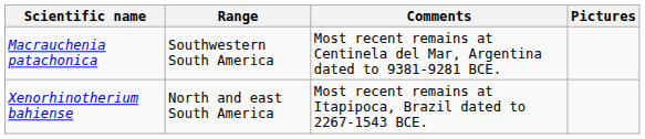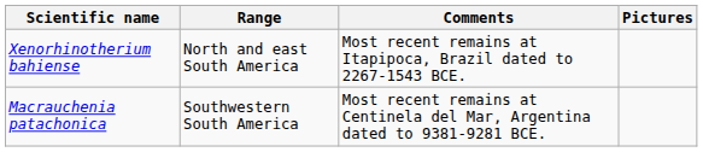rows swapped: Macrauchenia patachonica <-> Xenorhinotherium bahiense
